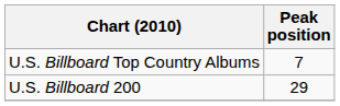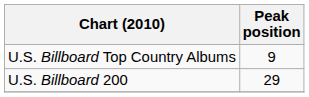U.S. Billboard Top Country Albums | Peak position: 7 -> 9
